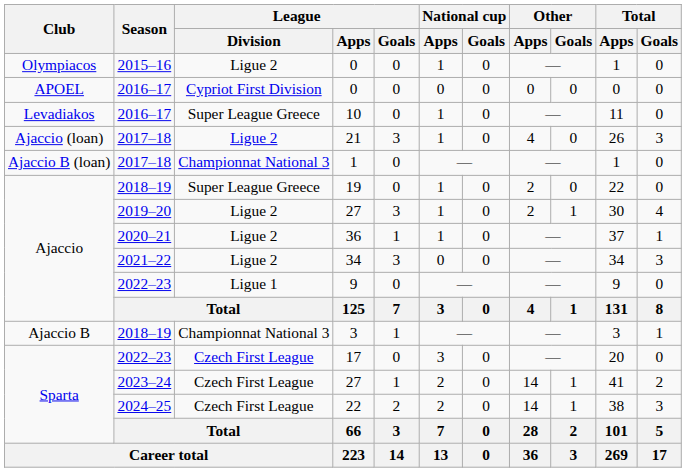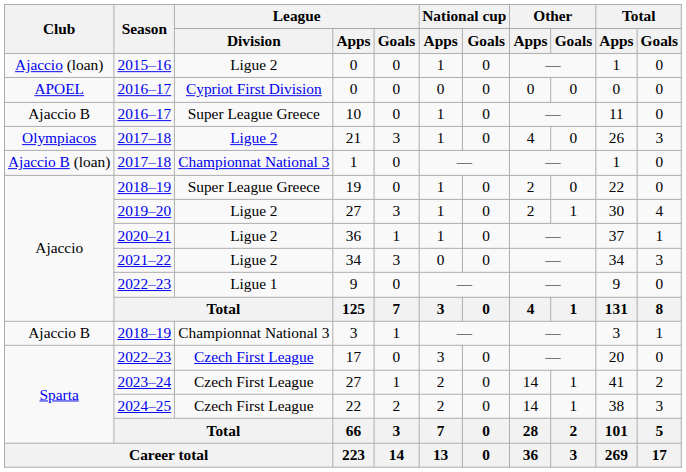2015–16 / 0 | Club: Olympiacos -> Ajaccio (loan)
10 | Club: Levadiakos -> Ajaccio B
21 | Club: Ajaccio (loan) -> Olympiacos
